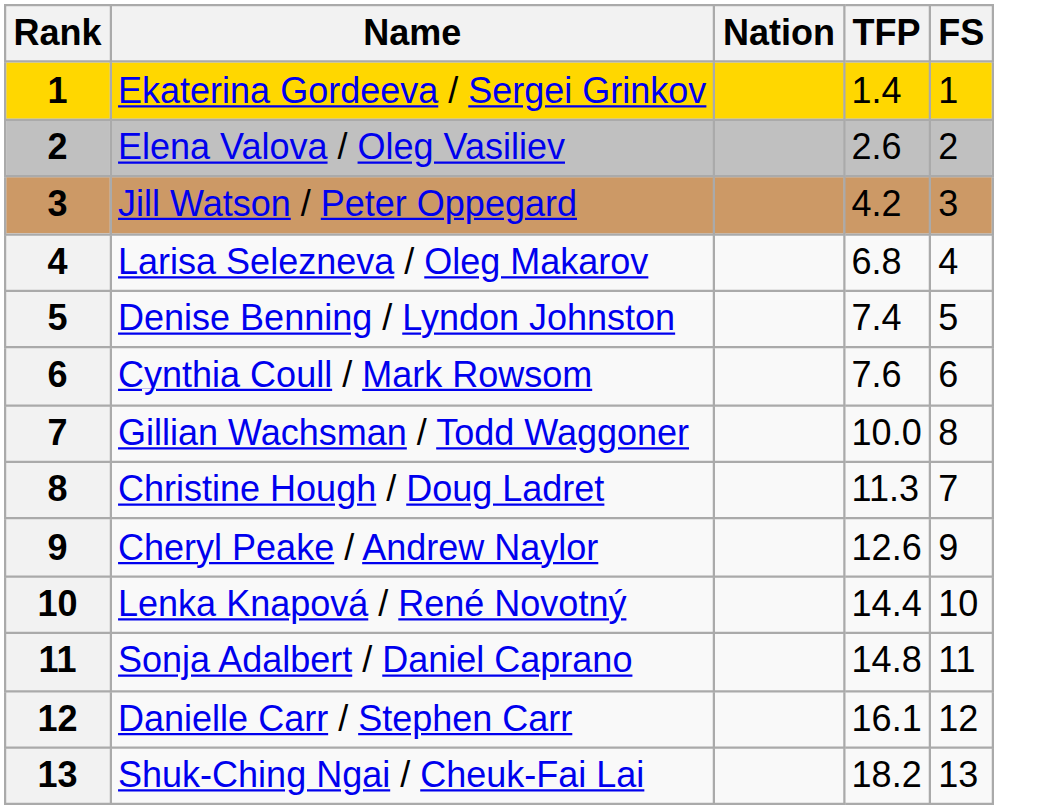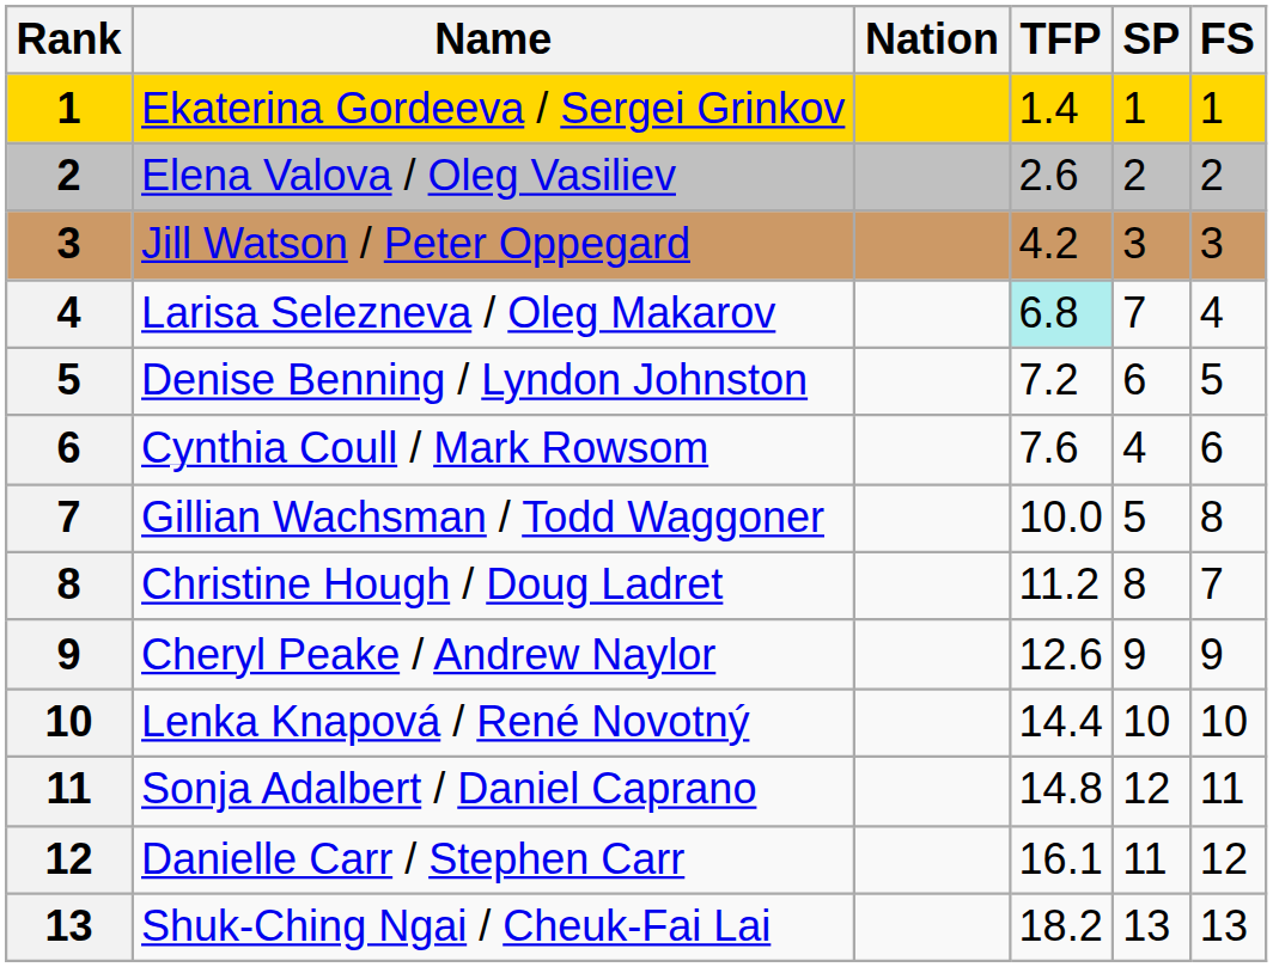+ column: SP | 1 | 2 | 3 | 7 | 6 | 4 | 5 | 8 | 9 | 10 | 12 | 11 | 13
Larisa Selezneva / Oleg Makarov | TFP: no background -> paleturquoise background
Denise Benning / Lyndon Johnston | TFP: 7.4 -> 7.2
Christine Hough / Doug Ladret | TFP: 11.3 -> 11.2
